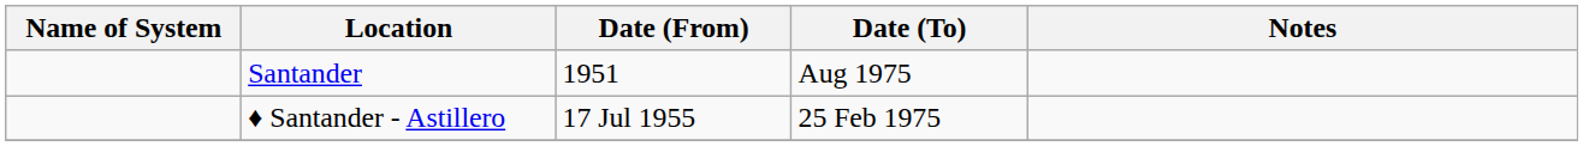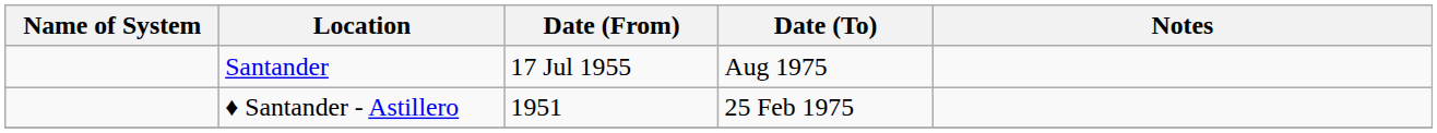Santander | Date (From): 1951 -> 17 Jul 1955
♦ Santander - Astillero | Date (From): 17 Jul 1955 -> 1951
